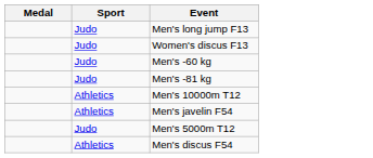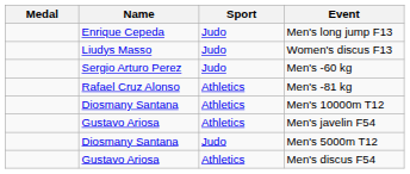+ column: Name | Enrique Cepeda | Liudys Masso | Sergio Arturo Perez | Rafael Cruz Alonso | Diosmany Santana | Gustavo Ariosa | Diosmany Santana | Gustavo Ariosa
Men's -81 kg | Sport: Judo -> Athletics
